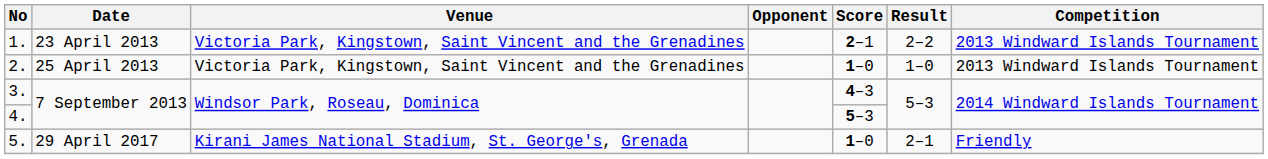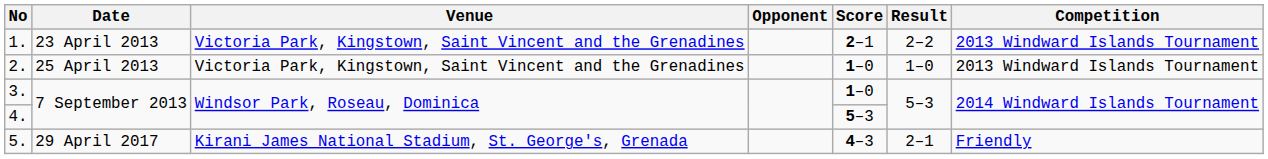3. | Score: 4–3 -> 1–0
5. | Score: 1–0 -> 4–3
